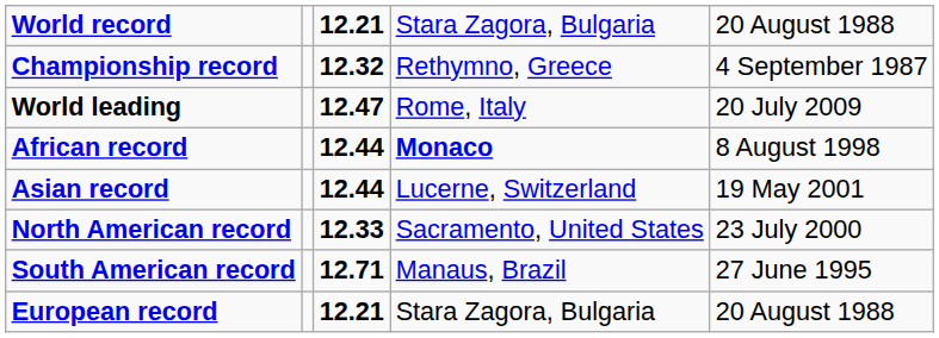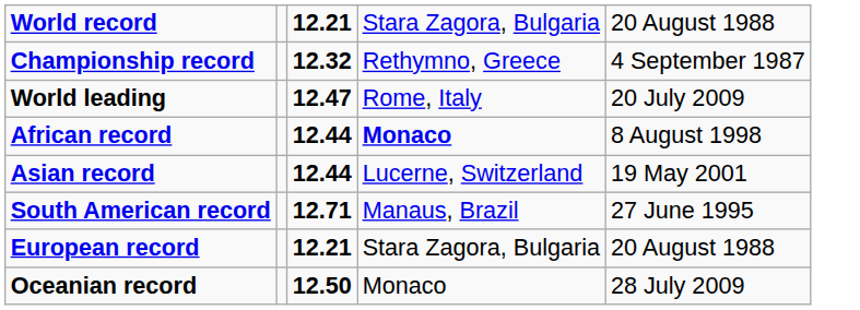- row: North American record | 12.33 | Sacramento, United States | 23 July 2000
+ row: Oceanian record | 12.50 | Monaco | 28 July 2009
